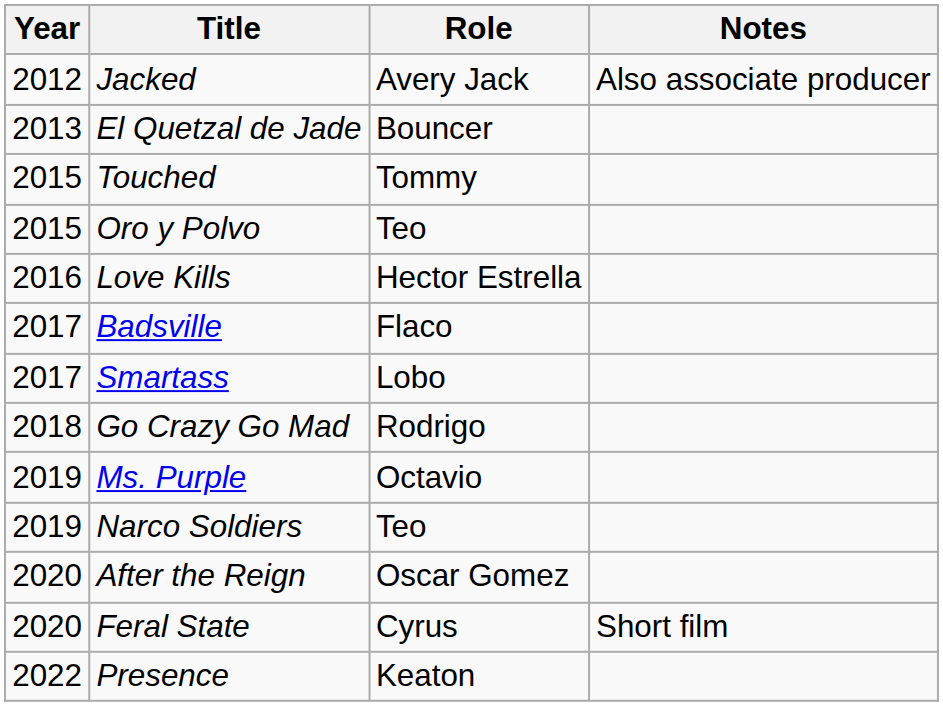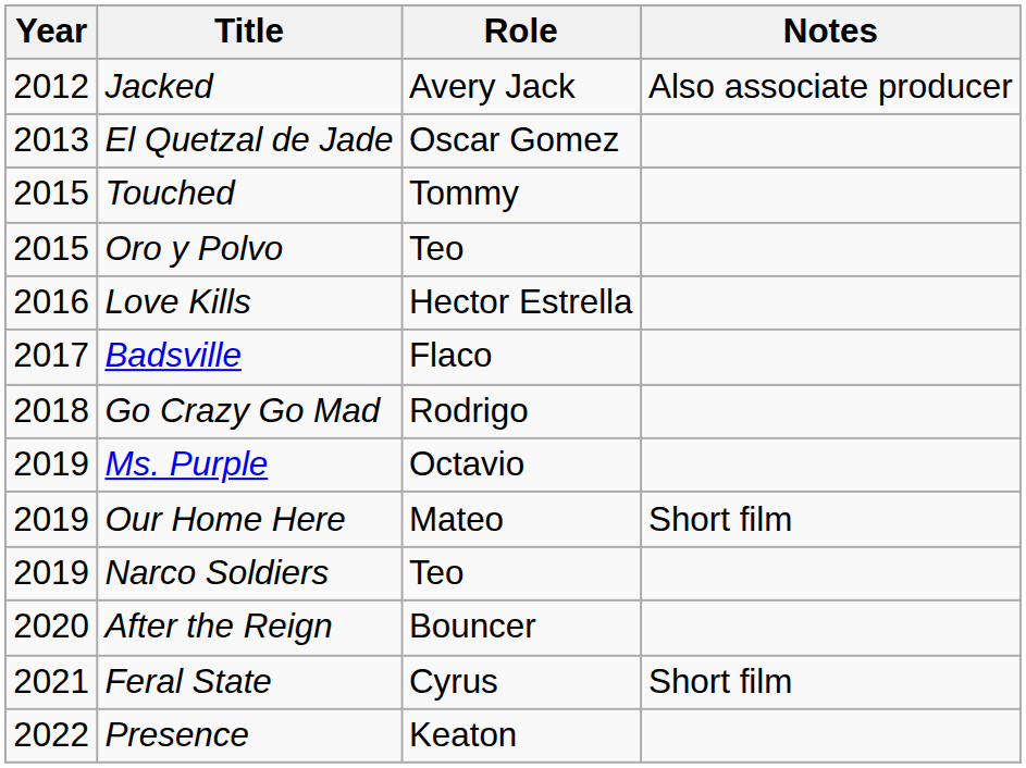El Quetzal de Jade | Role: Bouncer -> Oscar Gomez
- row: 2017 | Smartass | Lobo
+ row: 2019 | Our Home Here | Mateo | Short film
After the Reign | Role: Oscar Gomez -> Bouncer
Feral State | Year: 2020 -> 2021
